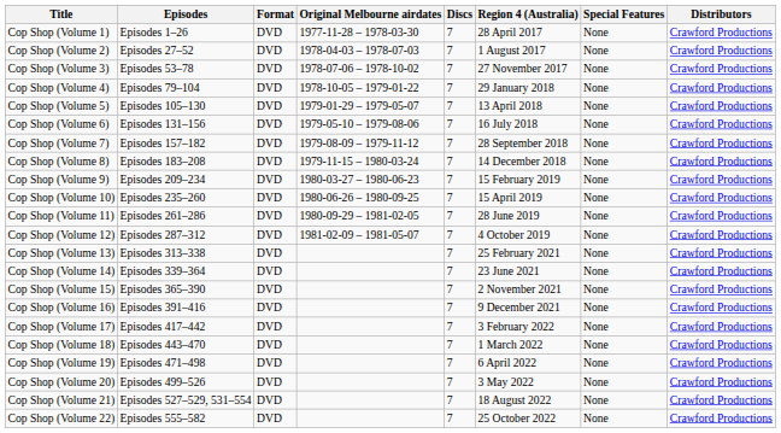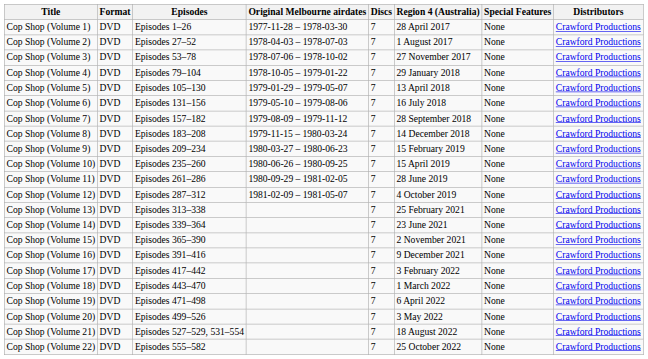columns swapped: Format <-> Episodes
